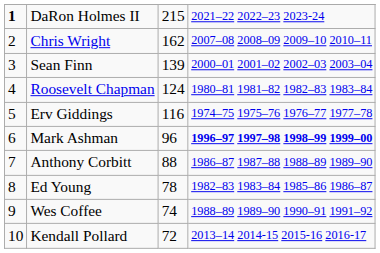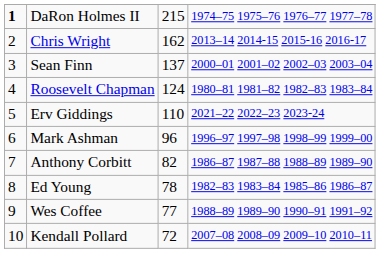DaRon Holmes II | column 4: 2021–22 2022–23 2023-24 -> 1974–75 1975–76 1976–77 1977–78
Chris Wright | column 4: 2007–08 2008–09 2009–10 2010–11 -> 2013–14 2014-15 2015-16 2016-17
Sean Finn | column 3: 139 -> 137
Erv Giddings | column 3: 116 -> 110
Erv Giddings | column 4: 1974–75 1975–76 1976–77 1977–78 -> 2021–22 2022–23 2023-24
Mark Ashman | column 4: bold -> normal
Anthony Corbitt | column 3: 88 -> 82
Wes Coffee | column 3: 74 -> 77
Kendall Pollard | column 4: 2013–14 2014-15 2015-16 2016-17 -> 2007–08 2008–09 2009–10 2010–11
